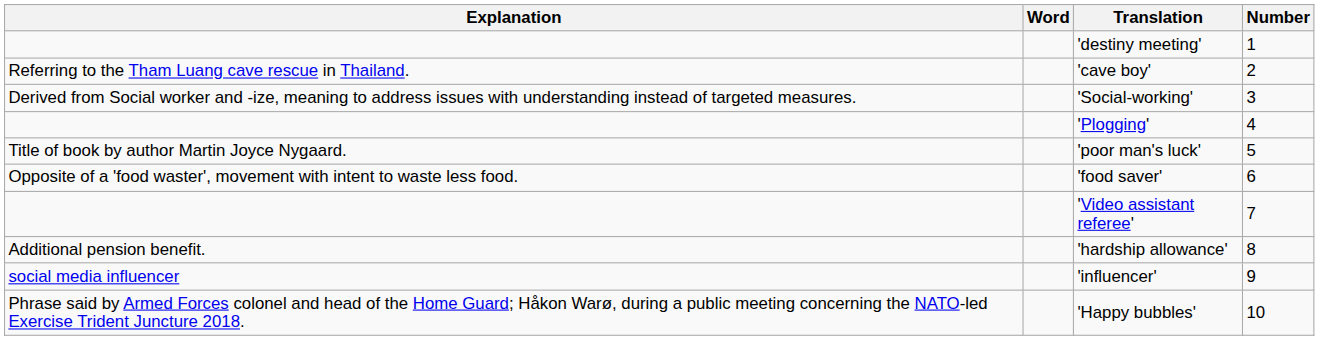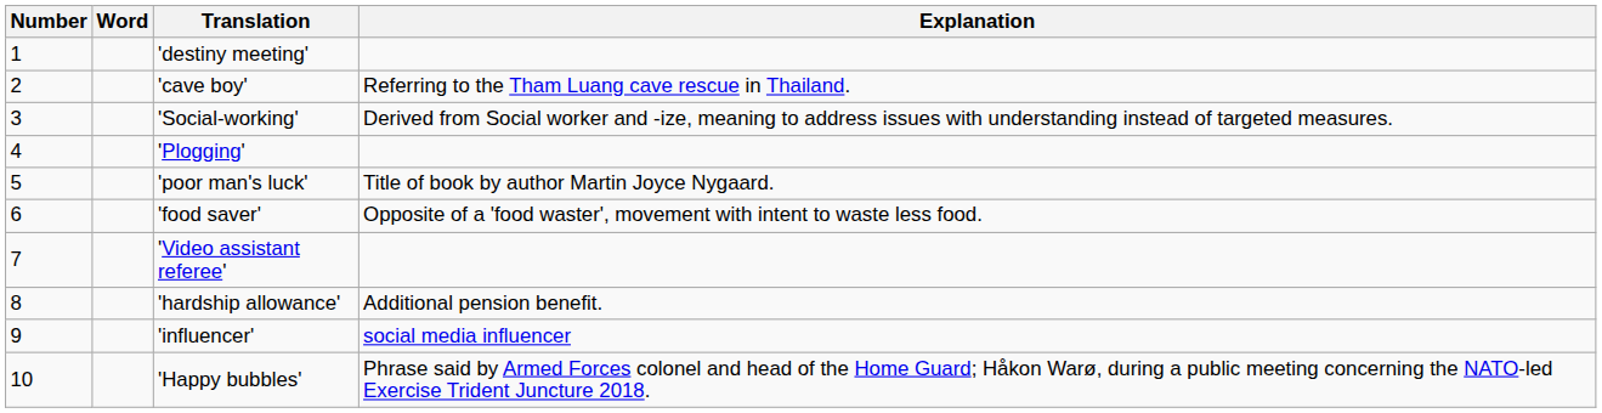columns swapped: Number <-> Explanation
